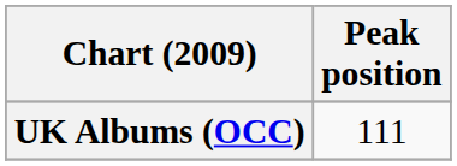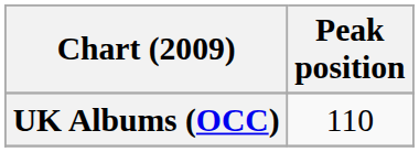UK Albums (OCC) | Peak position: 111 -> 110
